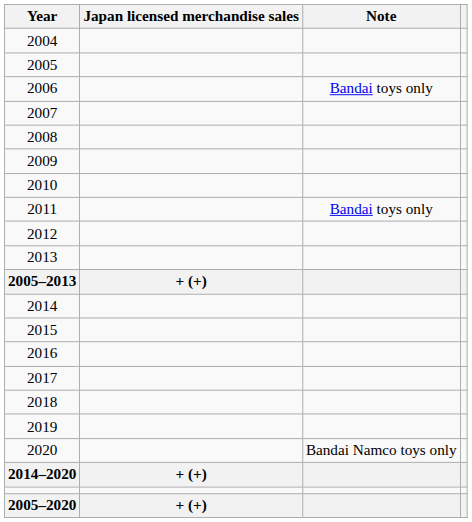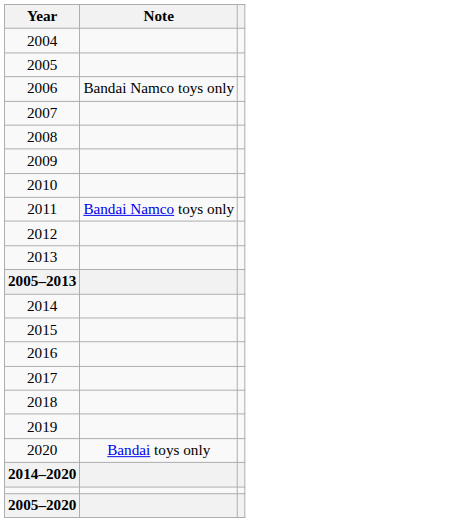- column: Japan licensed merchandise sales | + (+) | + (+) | + (+)
2006 | Note: Bandai toys only -> Bandai Namco toys only
2011 | Note: Bandai toys only -> Bandai Namco toys only
2020 | Note: Bandai Namco toys only -> Bandai toys only
